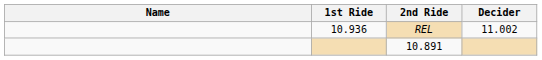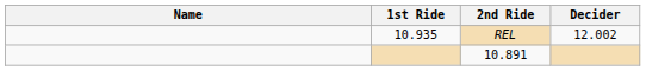REL | 1st Ride: 10.936 -> 10.935
REL | Decider: 11.002 -> 12.002
